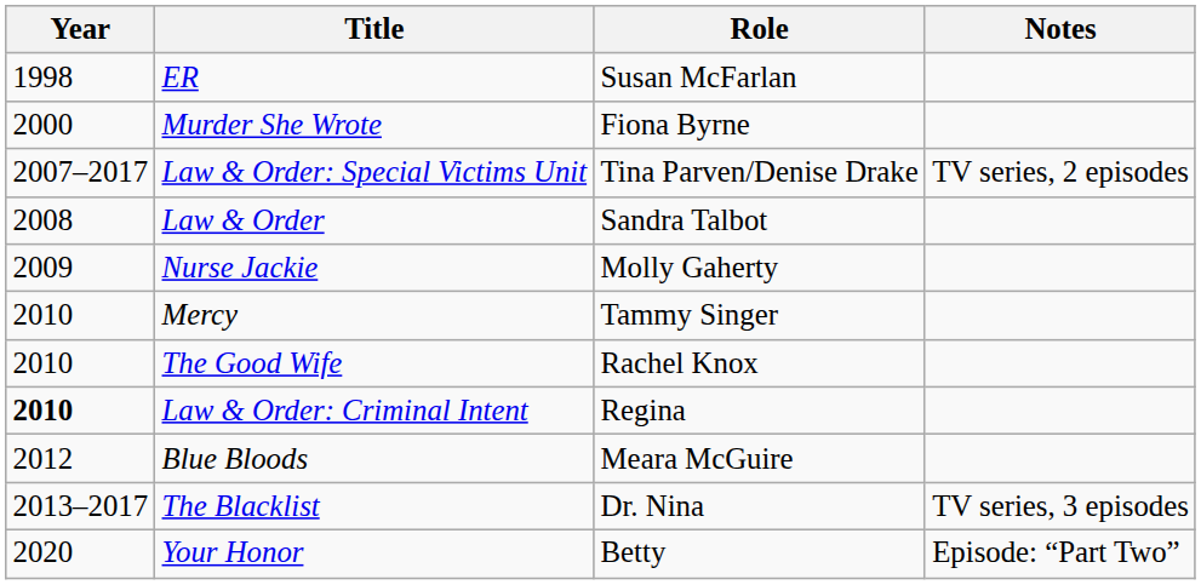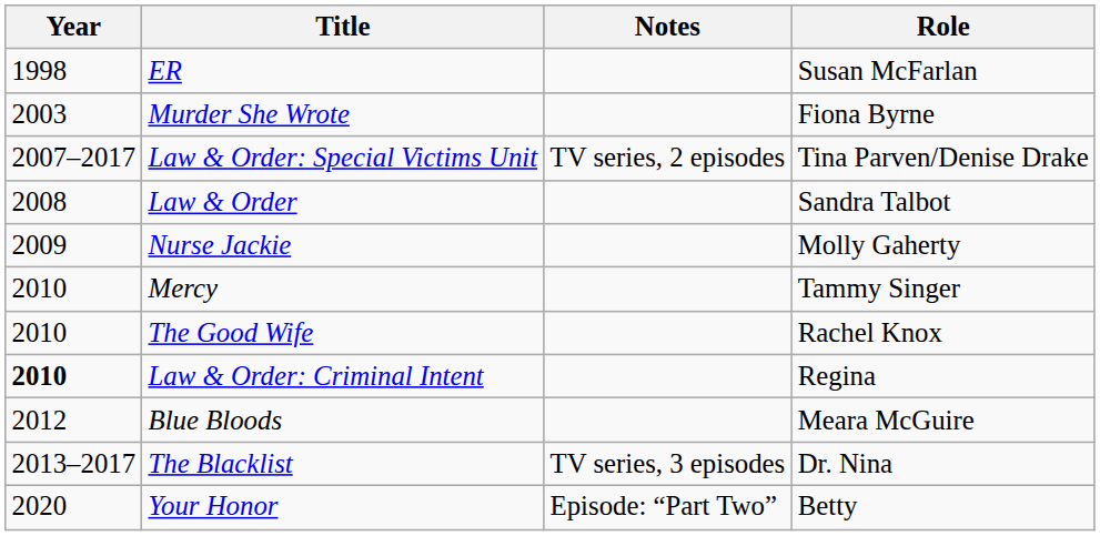columns swapped: Role <-> Notes
Murder She Wrote | Year: 2000 -> 2003
